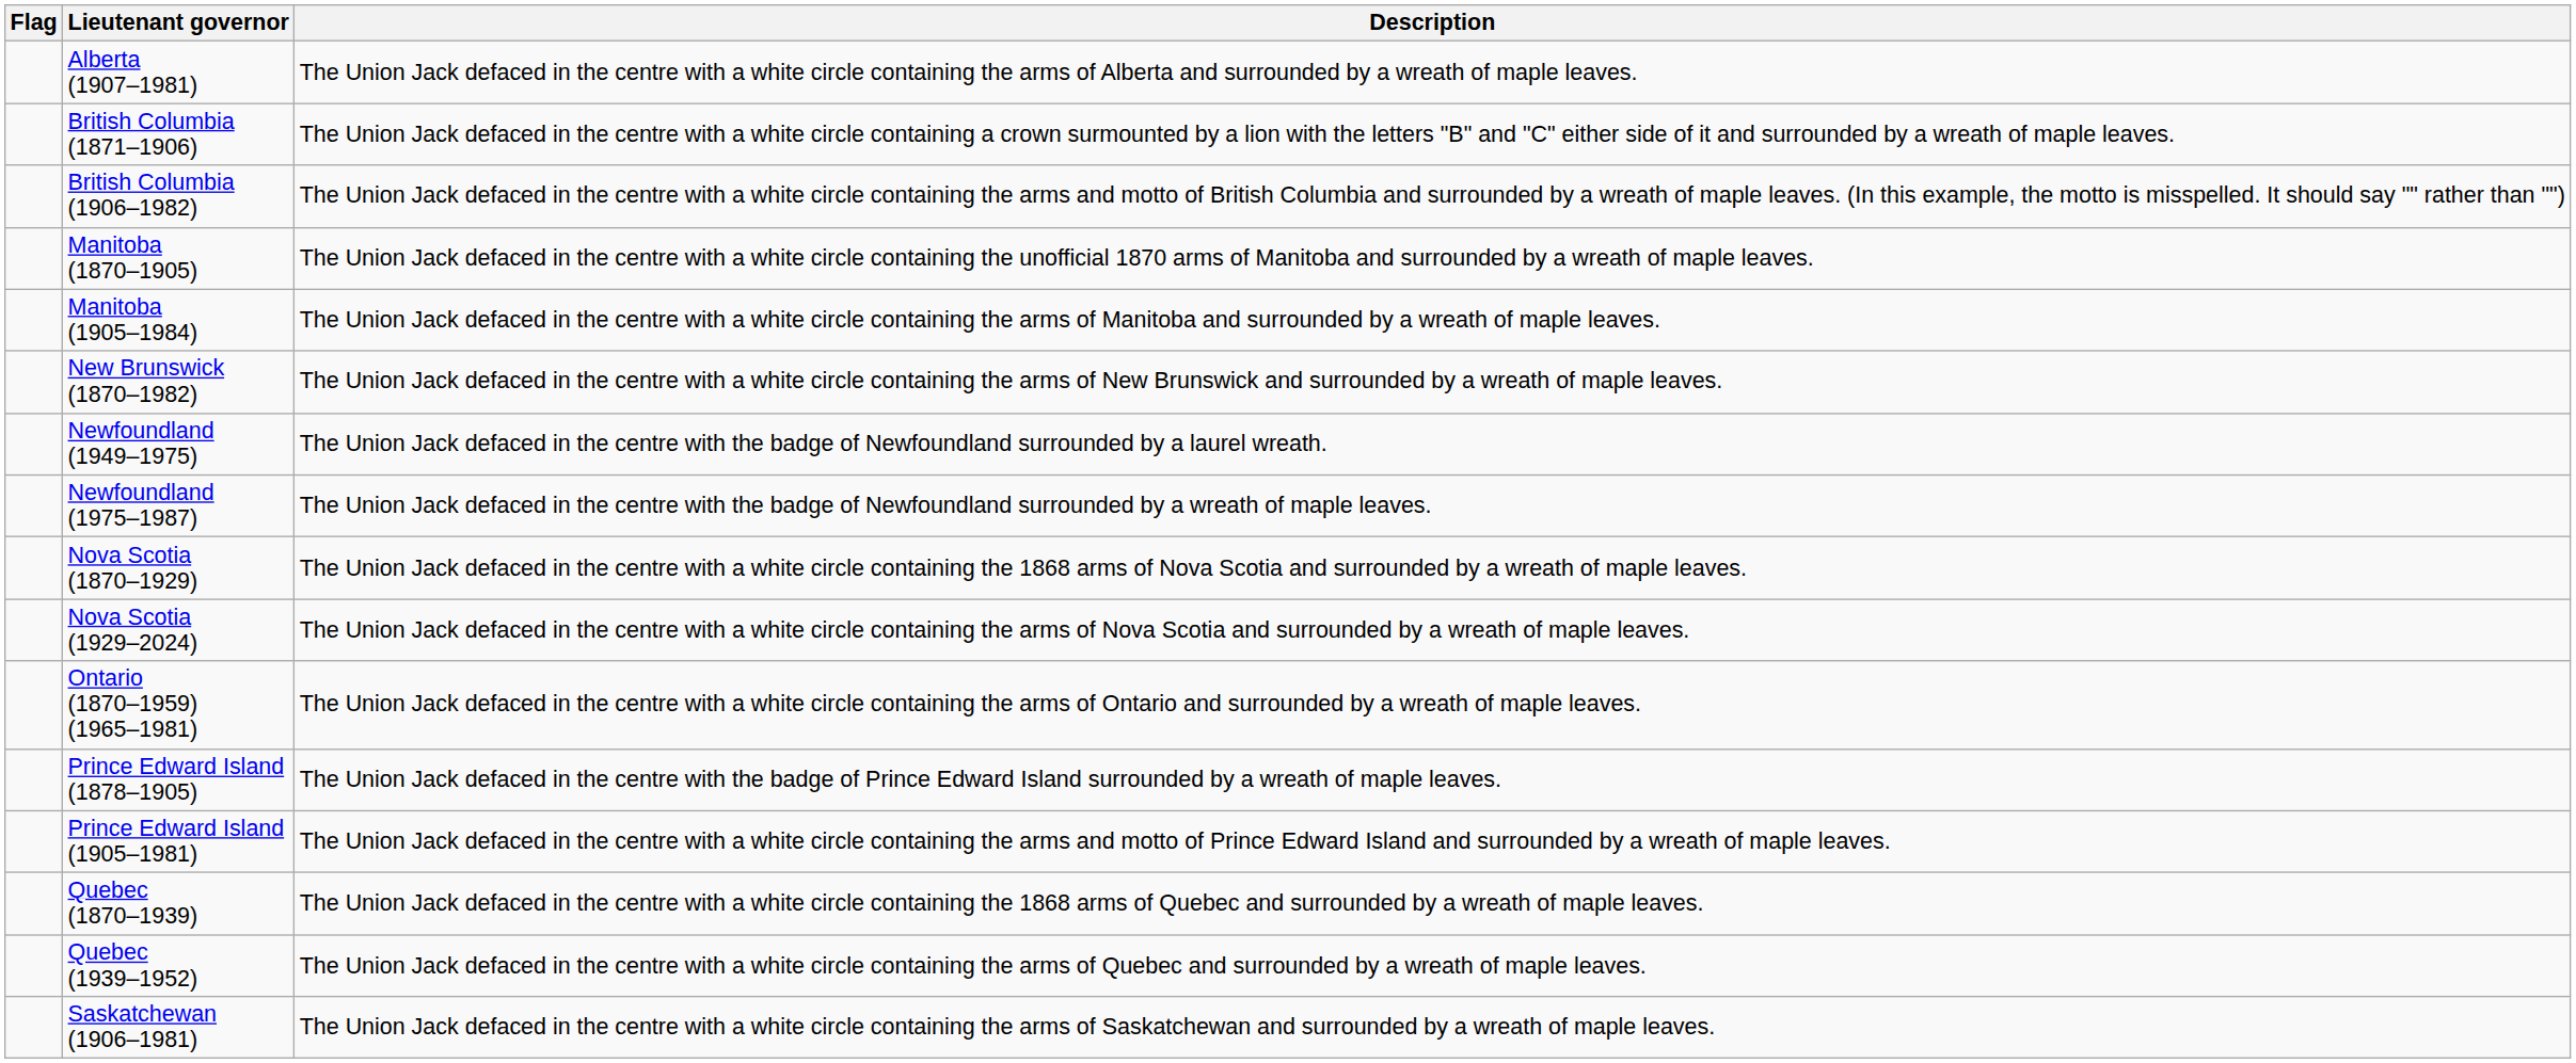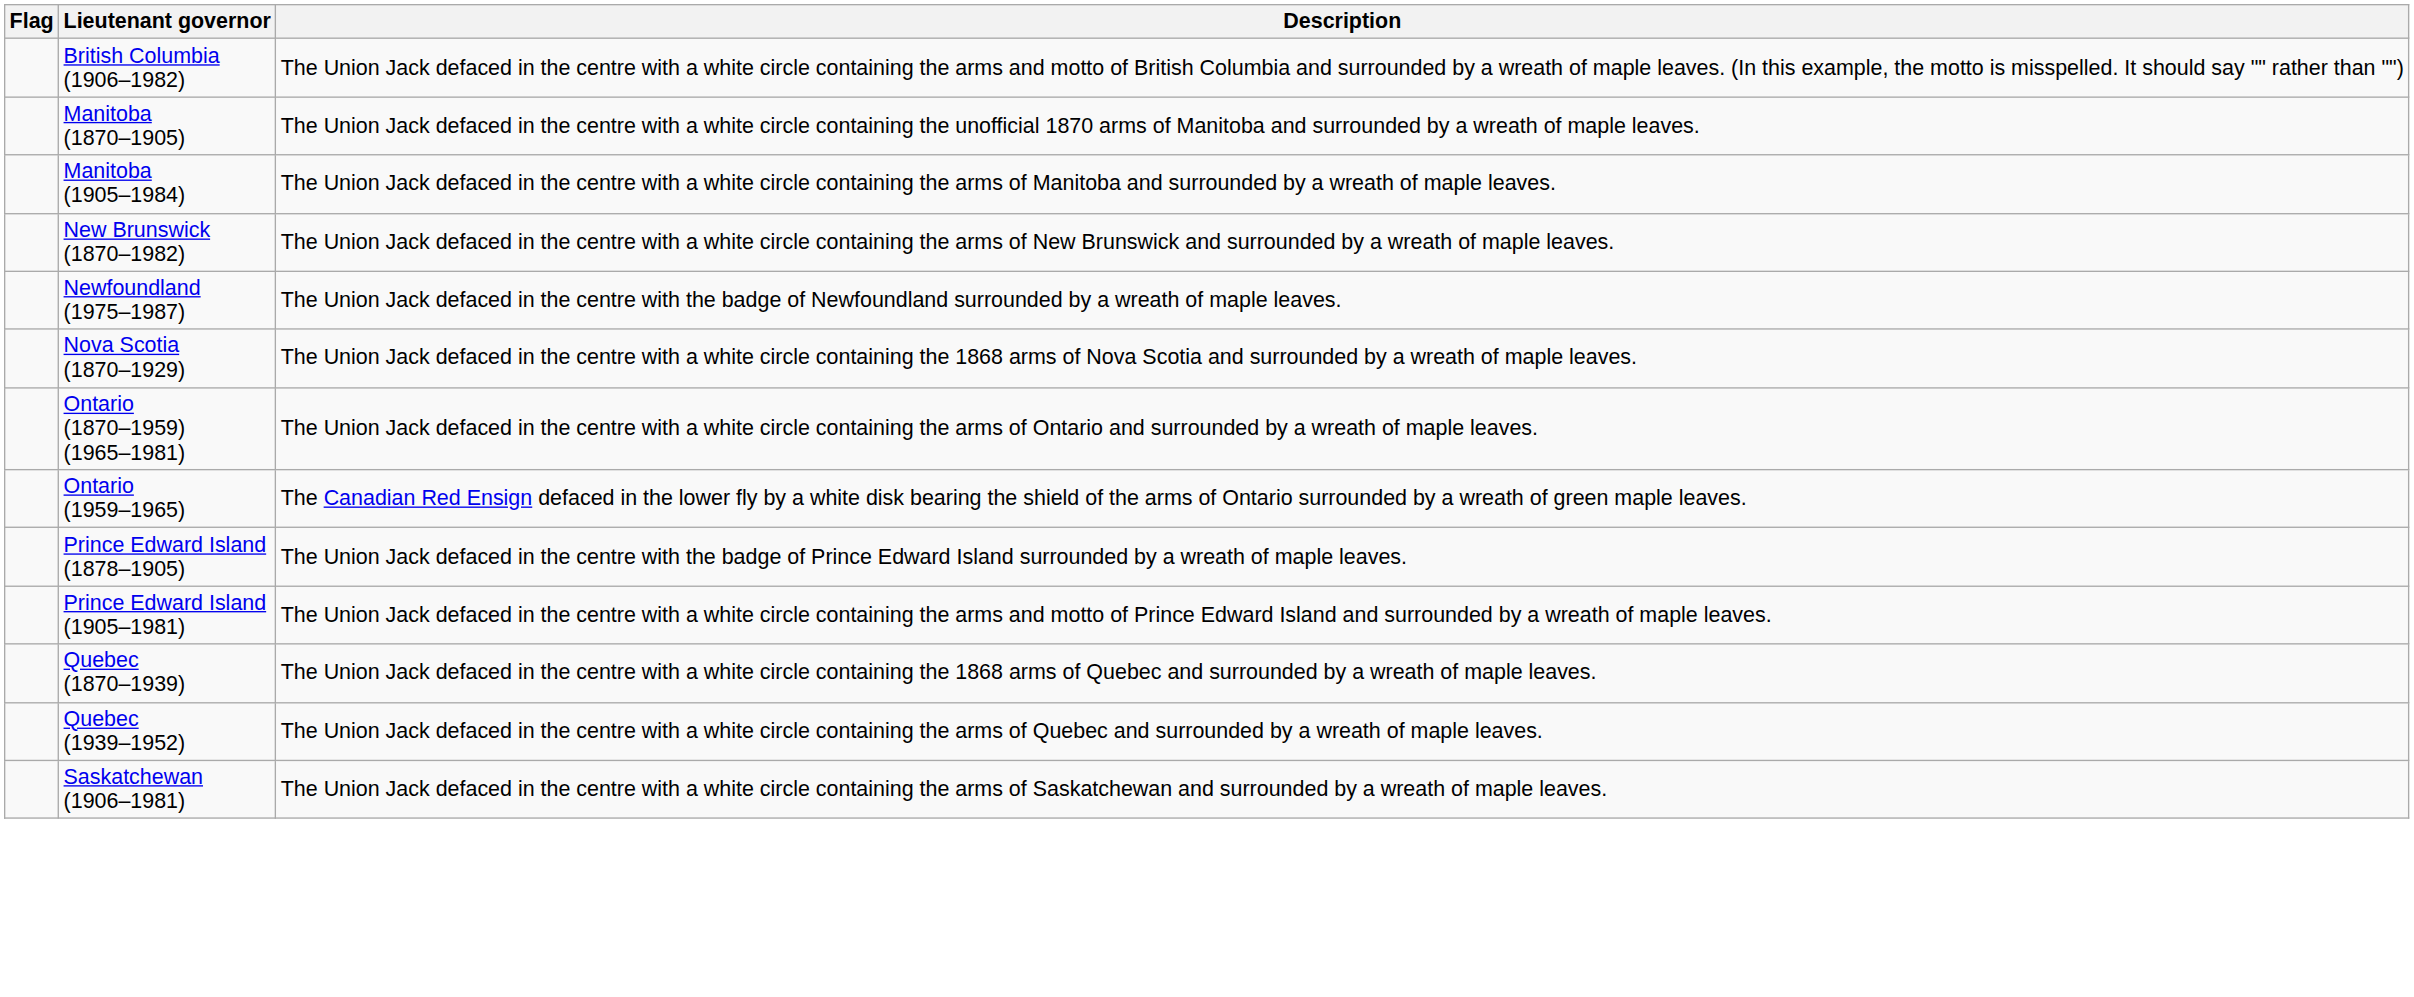- row: Alberta (1907–1981) | The Union Jack defaced in the centre with a white circle containing the arms of Alberta and surrounded by a wreath of maple leaves.
- row: British Columbia (1871–1906) | The Union Jack defaced in the centre with a white circle containing a crown surmounted by a lion with the letters "B" and "C" either side of it and surrounded by a wreath of maple leaves.
- row: Newfoundland (1949–1975) | The Union Jack defaced in the centre with the badge of Newfoundland surrounded by a laurel wreath.
- row: Nova Scotia (1929–2024) | The Union Jack defaced in the centre with a white circle containing the arms of Nova Scotia and surrounded by a wreath of maple leaves.
+ row: Ontario (1959–1965) | The Canadian Red Ensign defaced in the lower fly by a white disk bearing the shield of the arms of Ontario surrounded by a wreath of green maple leaves.
